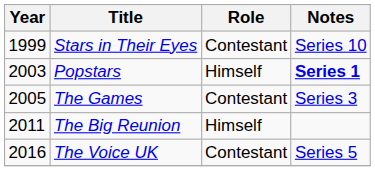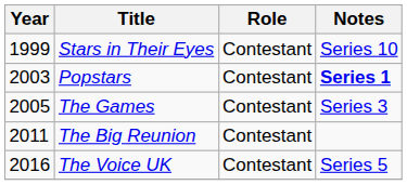Popstars | Role: Himself -> Contestant
The Big Reunion | Role: Himself -> Contestant
